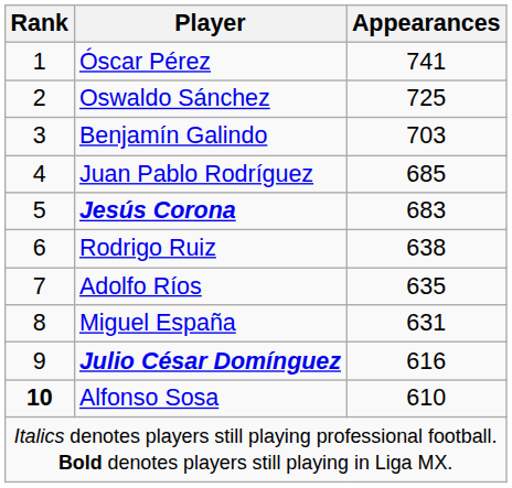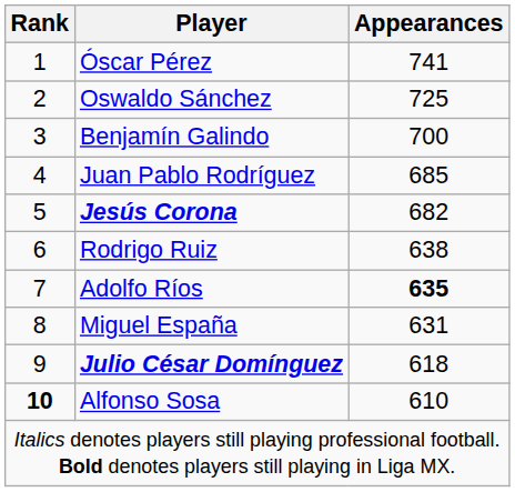Benjamín Galindo | Appearances: 703 -> 700
Jesús Corona | Appearances: 683 -> 682
Adolfo Ríos | Appearances: normal -> bold
Julio César Domínguez | Appearances: 616 -> 618
